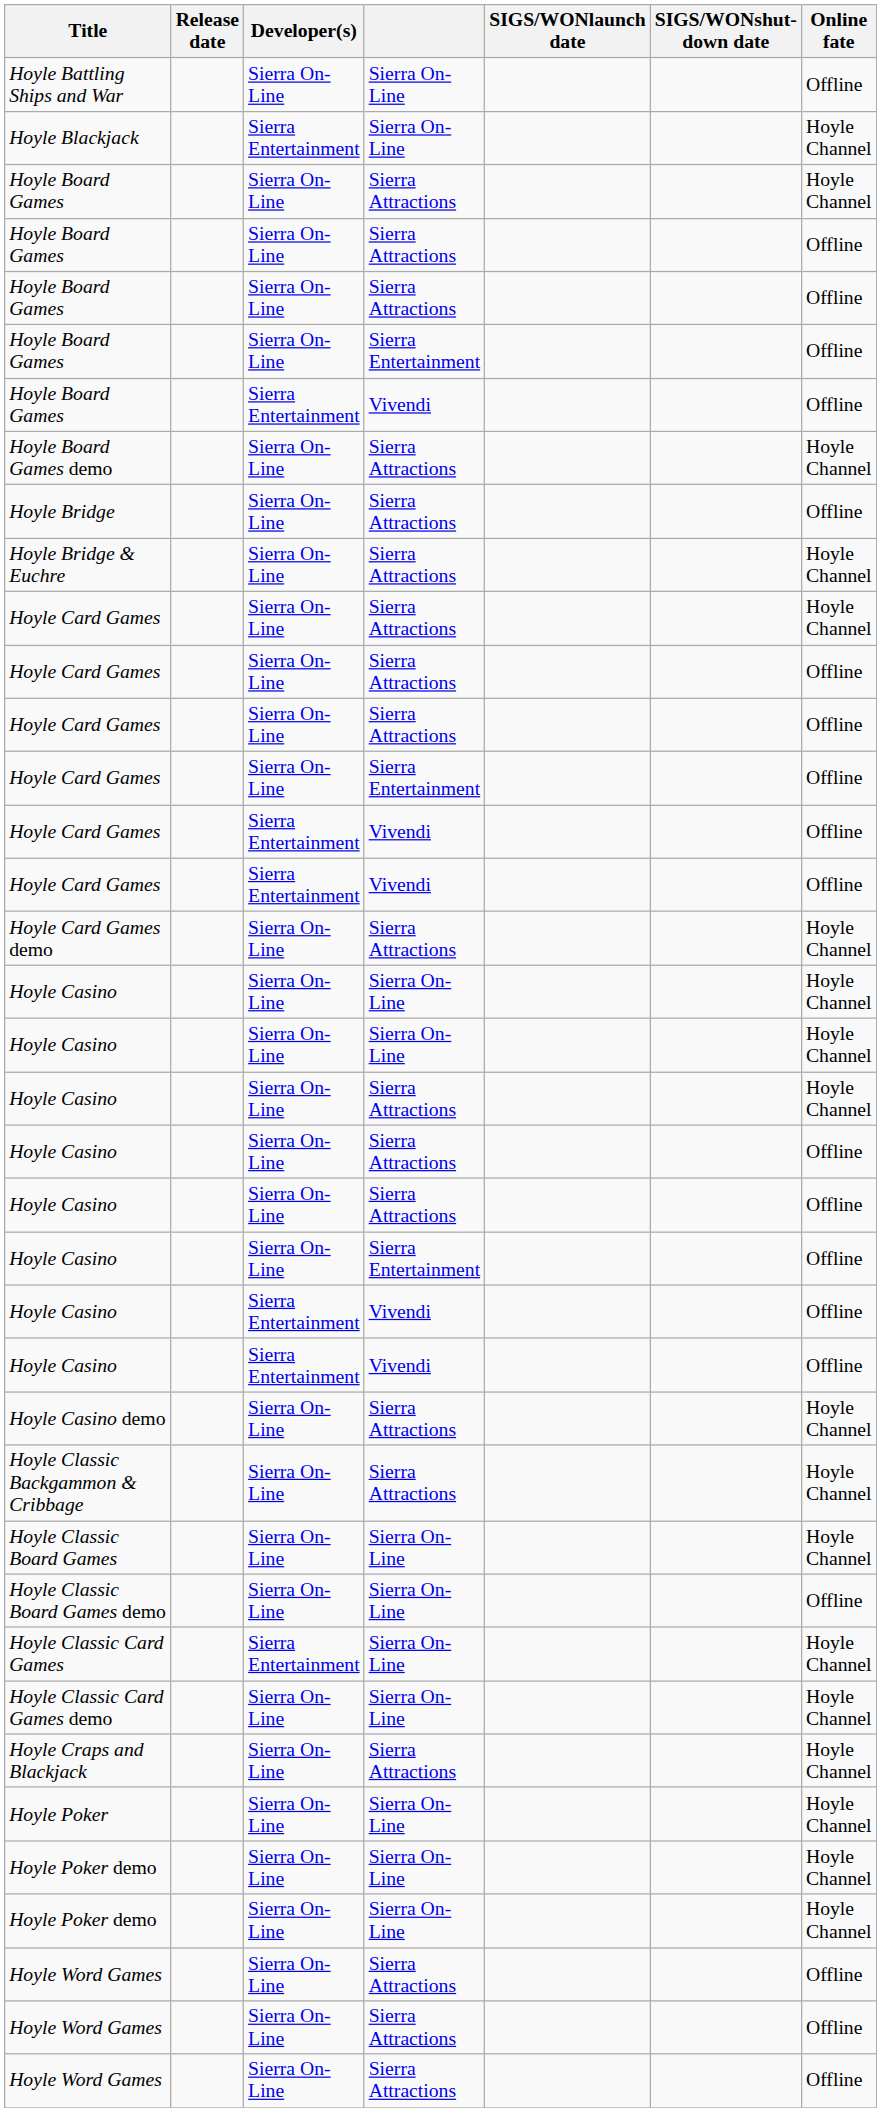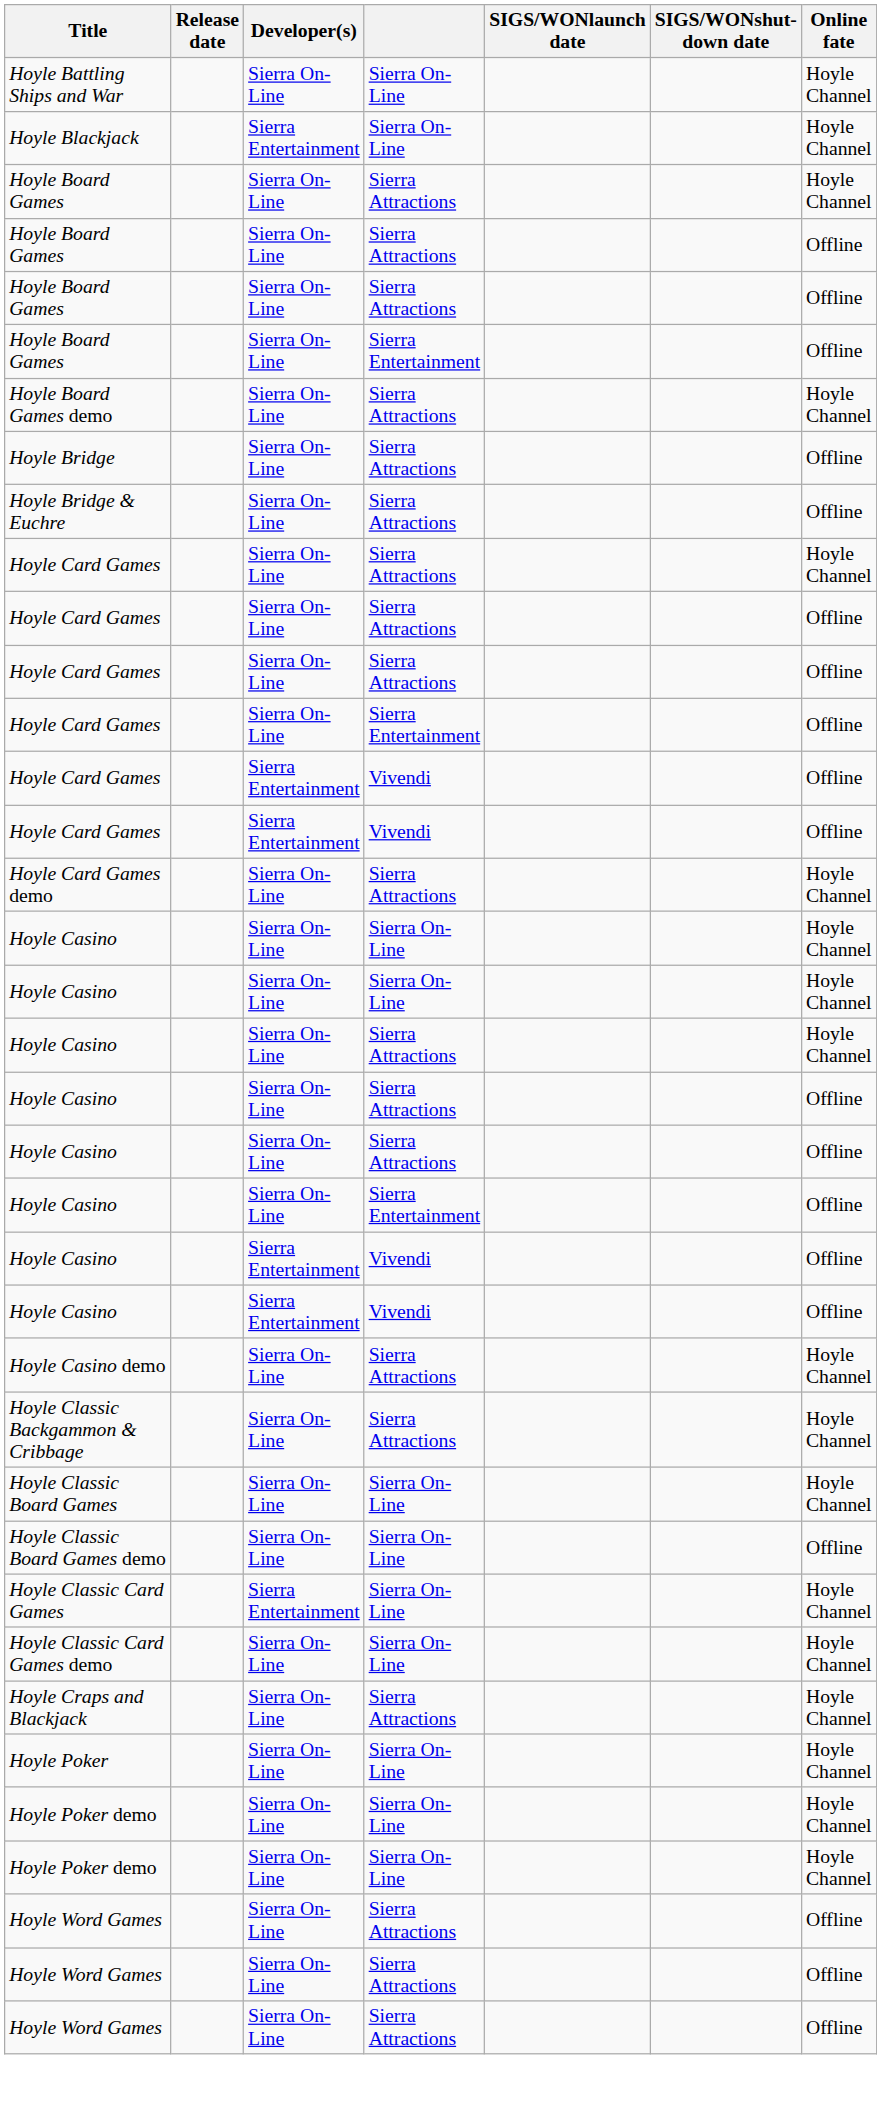Hoyle Battling Ships and War | Online fate: Offline -> Hoyle Channel
- row: Hoyle Board Games | Sierra Entertainment | Vivendi | Offline
Hoyle Bridge & Euchre | Online fate: Hoyle Channel -> Offline
